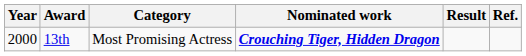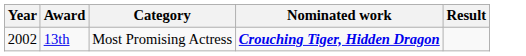- column: Ref.
13th | Year: 2000 -> 2002
